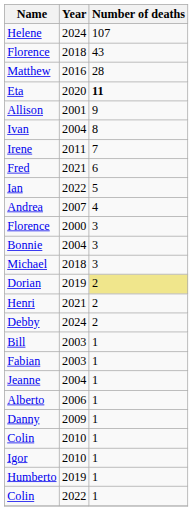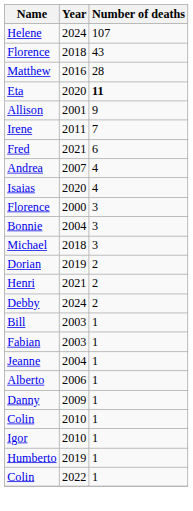- row: Ivan | 2004 | 8
- row: Ian | 2022 | 5
+ row: Isaias | 2020 | 4
Dorian | Number of deaths: khaki background -> no background
